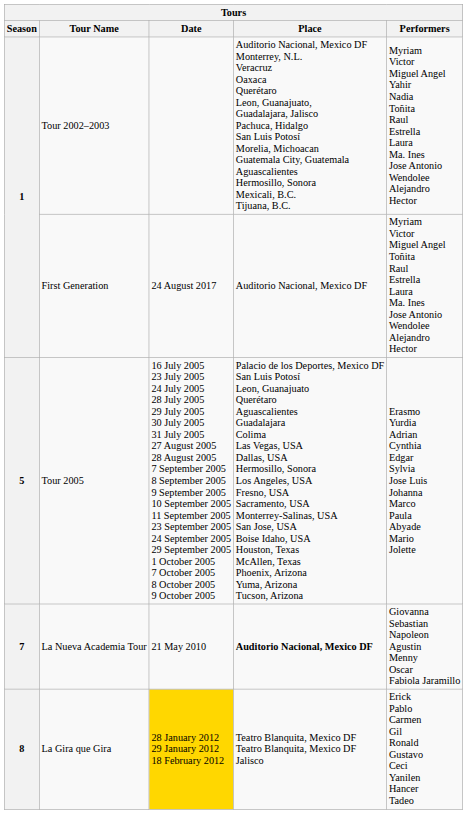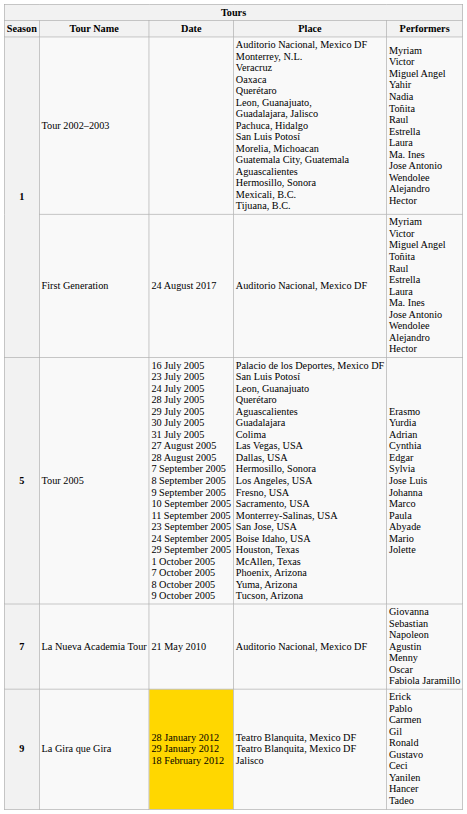La Nueva Academia Tour | Place: bold -> normal
La Gira que Gira | Season: 8 -> 9
